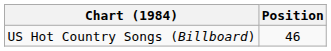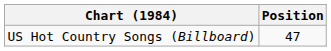US Hot Country Songs (Billboard) | Position: 46 -> 47
